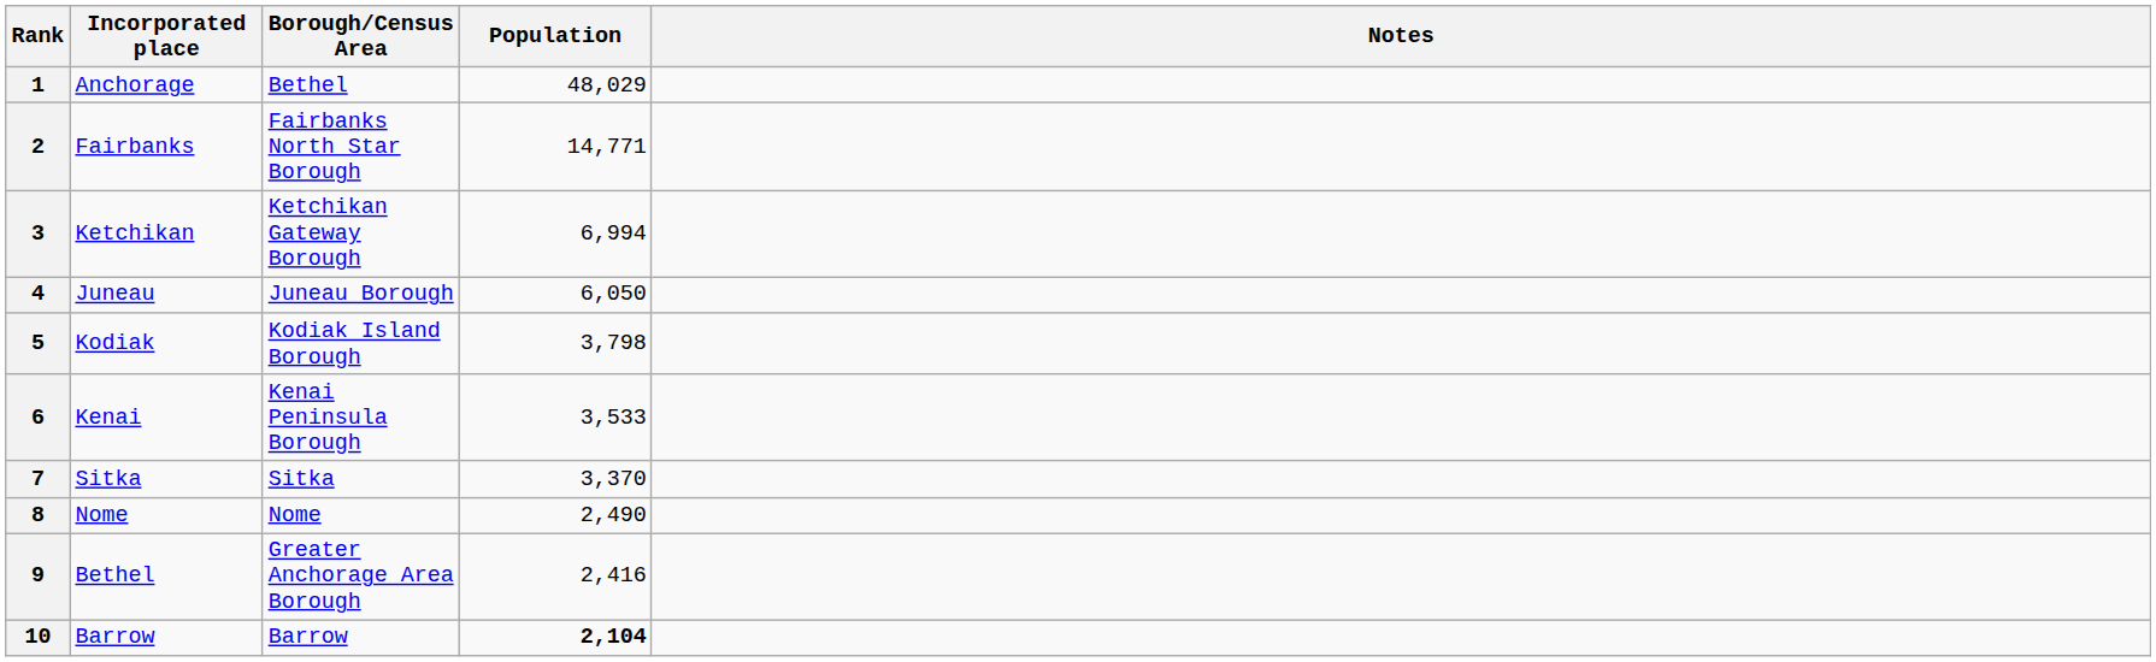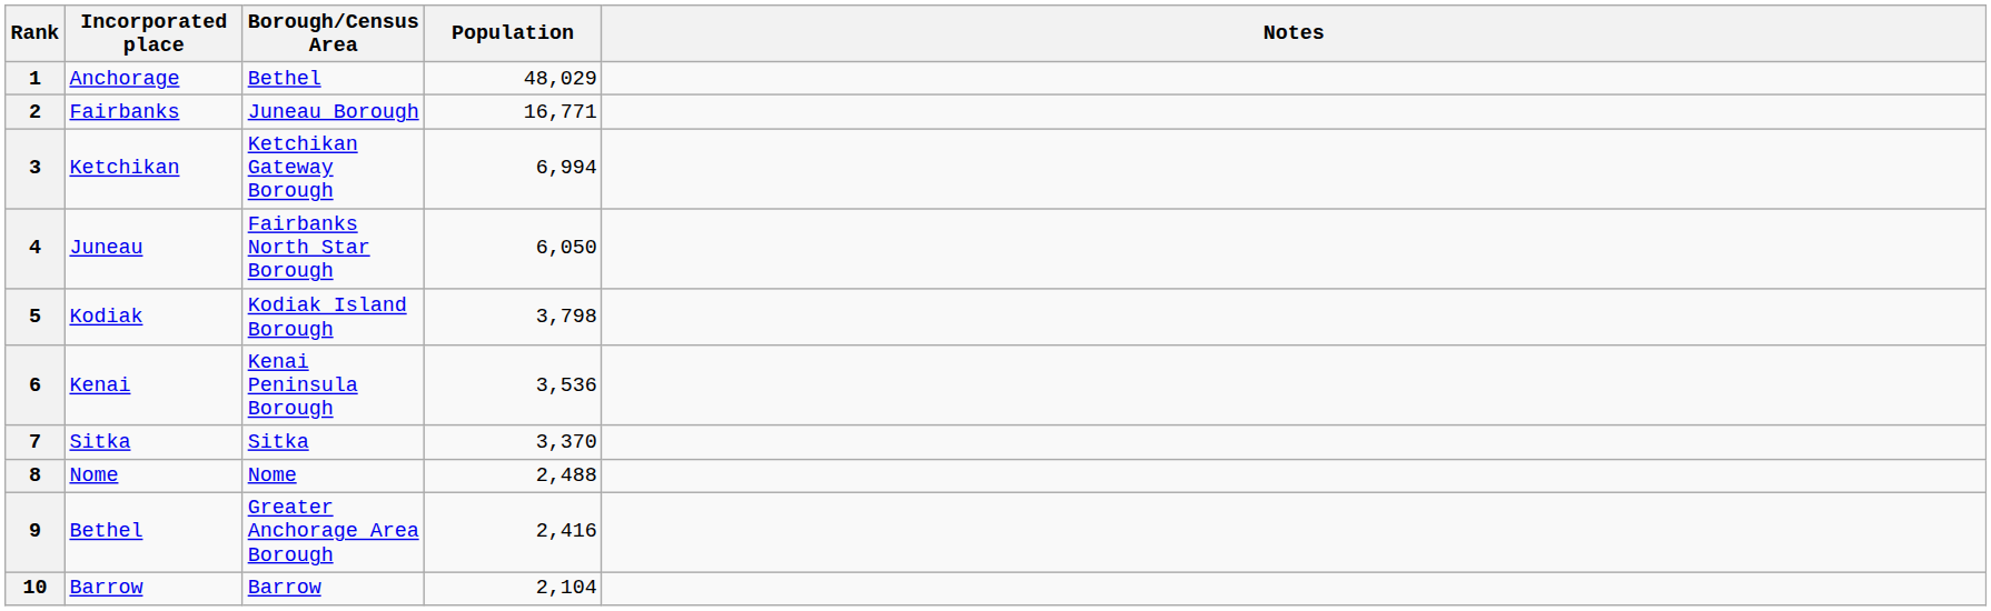2 | Borough/Census Area: Fairbanks North Star Borough -> Juneau Borough
2 | Population: 14,771 -> 16,771
4 | Borough/Census Area: Juneau Borough -> Fairbanks North Star Borough
6 | Population: 3,533 -> 3,536
8 | Population: 2,490 -> 2,488
10 | Population: bold -> normal
